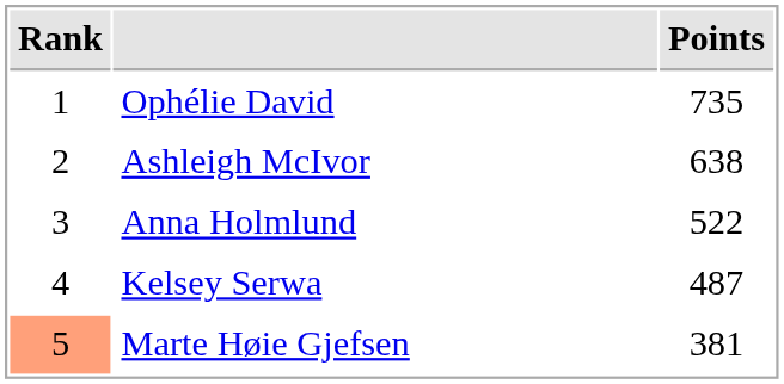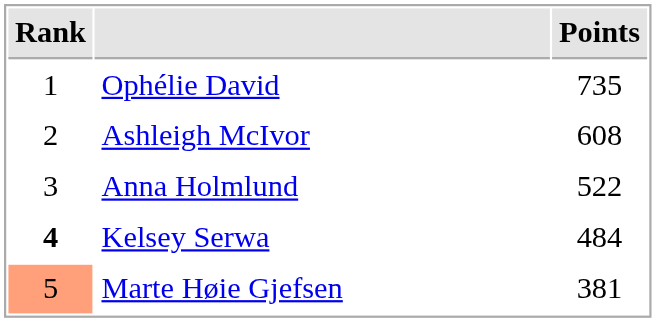Ashleigh McIvor | Points: 638 -> 608
Kelsey Serwa | Rank: normal -> bold
Kelsey Serwa | Points: 487 -> 484
